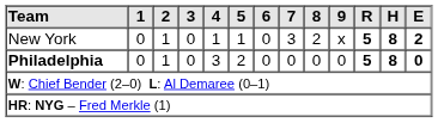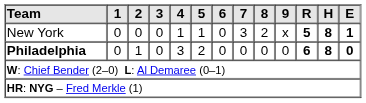New York | 2: 1 -> 0
New York | E: 2 -> 1
Philadelphia | R: 5 -> 6
